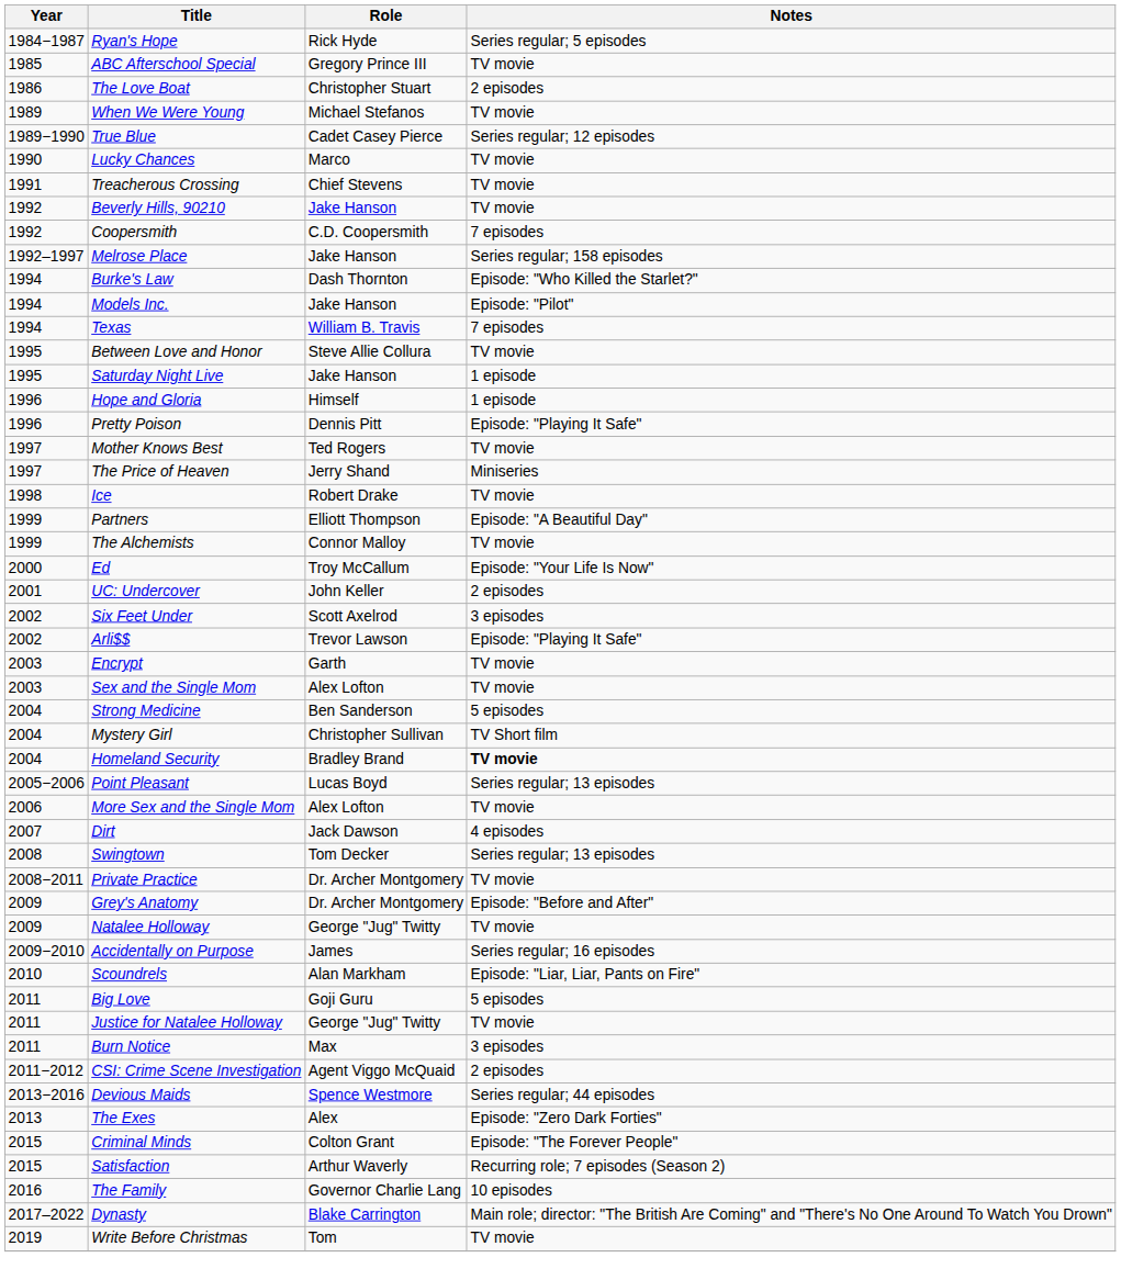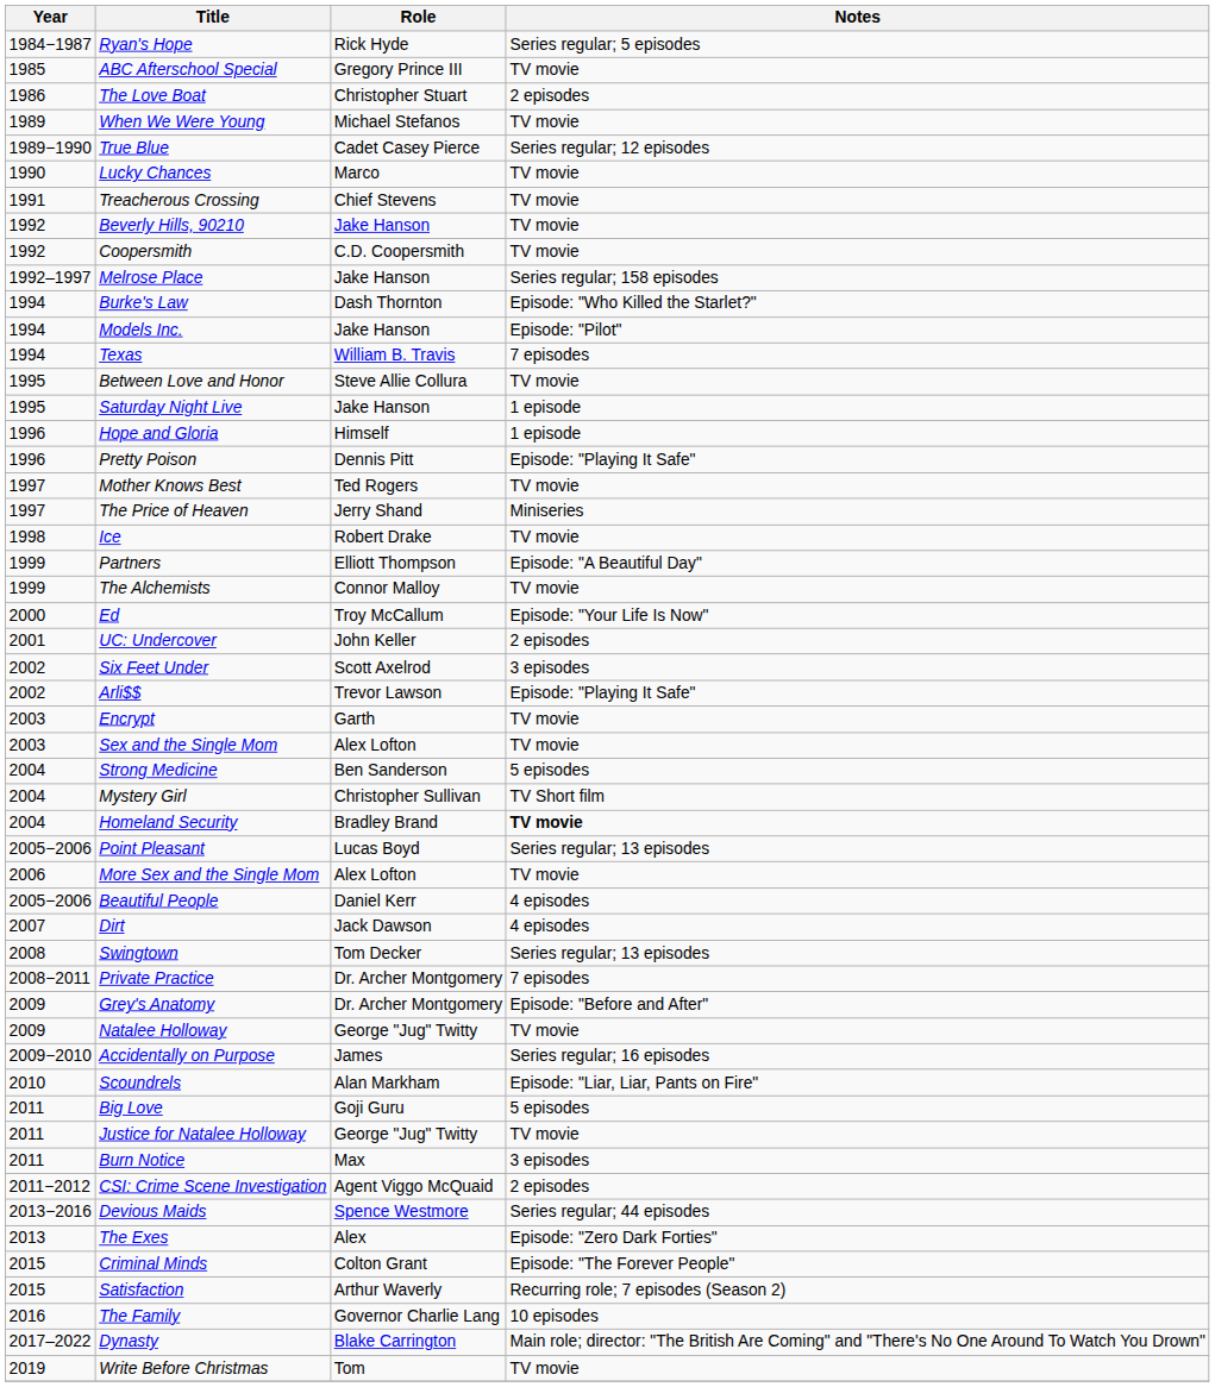Coopersmith | Notes: 7 episodes -> TV movie
+ row: 2005−2006 | Beautiful People | Daniel Kerr | 4 episodes
Private Practice | Notes: TV movie -> 7 episodes
